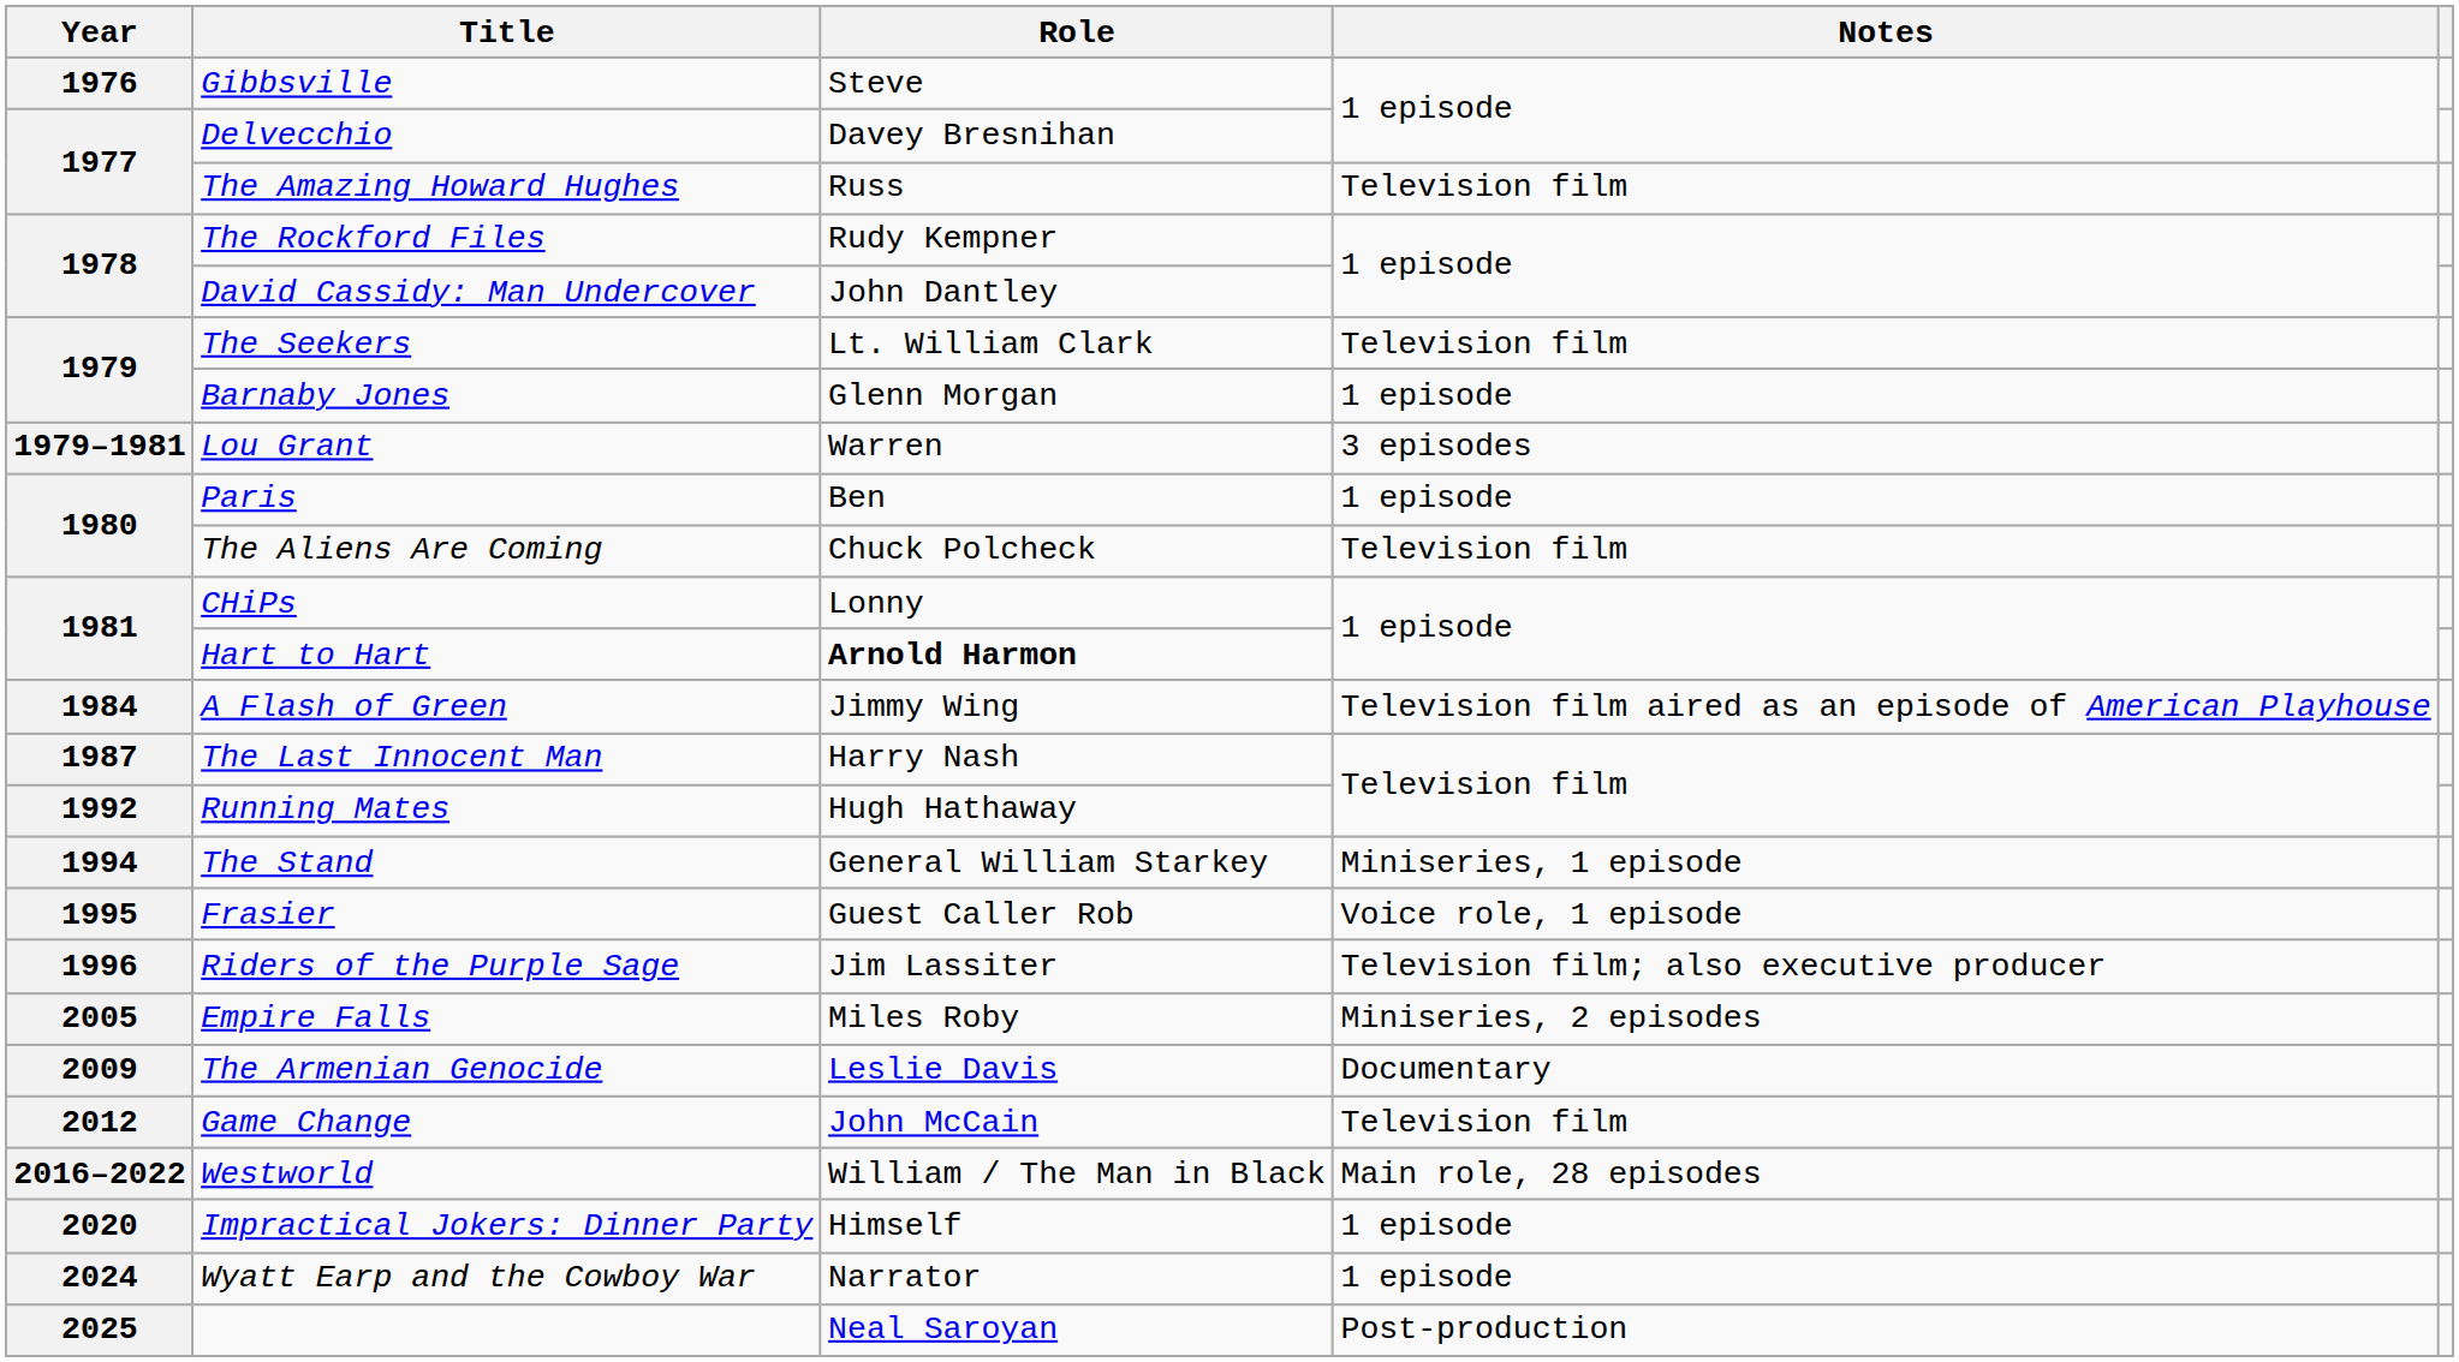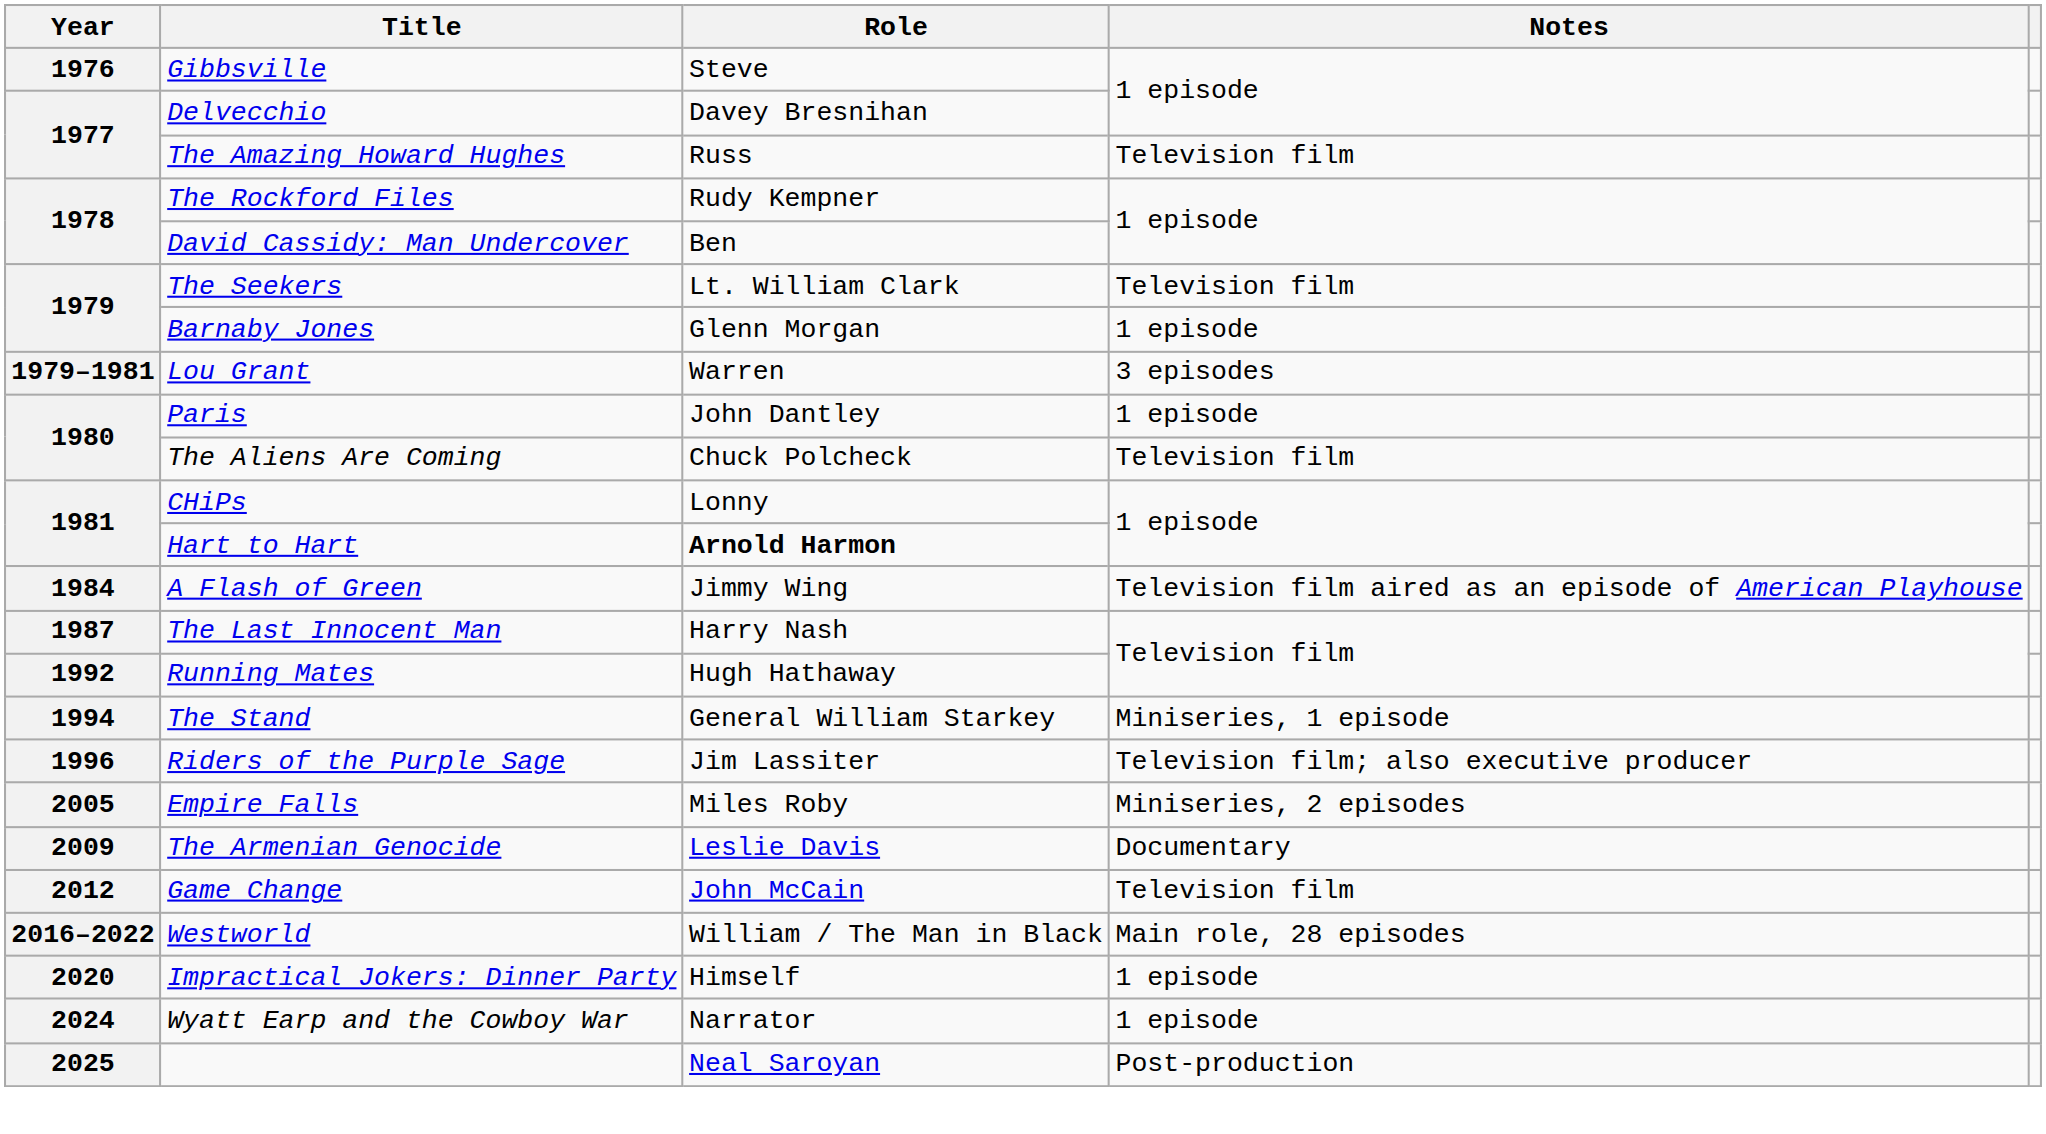David Cassidy: Man Undercover | Role: John Dantley -> Ben
Paris | Role: Ben -> John Dantley
- row: 1995 | Frasier | Guest Caller Rob | Voice role, 1 episode
